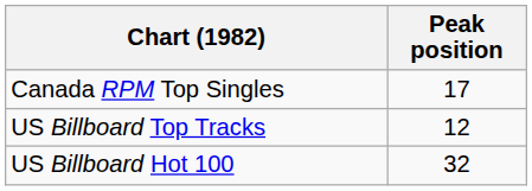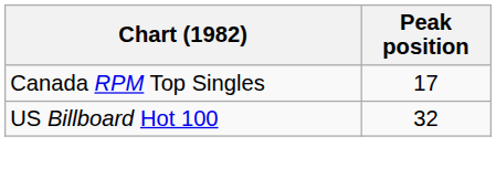- row: US Billboard Top Tracks | 12
